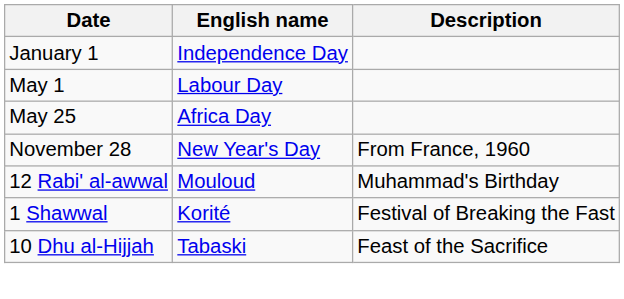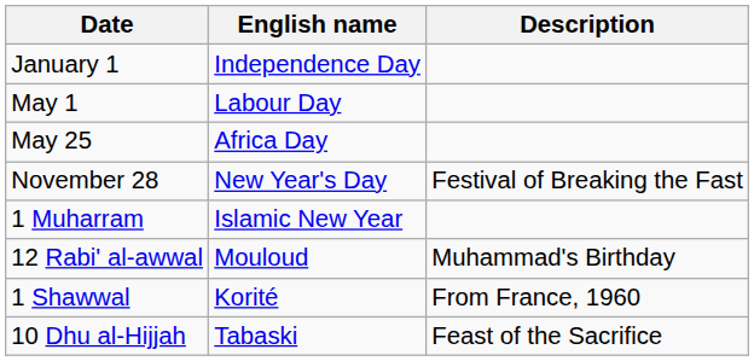November 28 | Description: From France, 1960 -> Festival of Breaking the Fast
+ row: 1 Muharram | Islamic New Year
1 Shawwal | Description: Festival of Breaking the Fast -> From France, 1960
